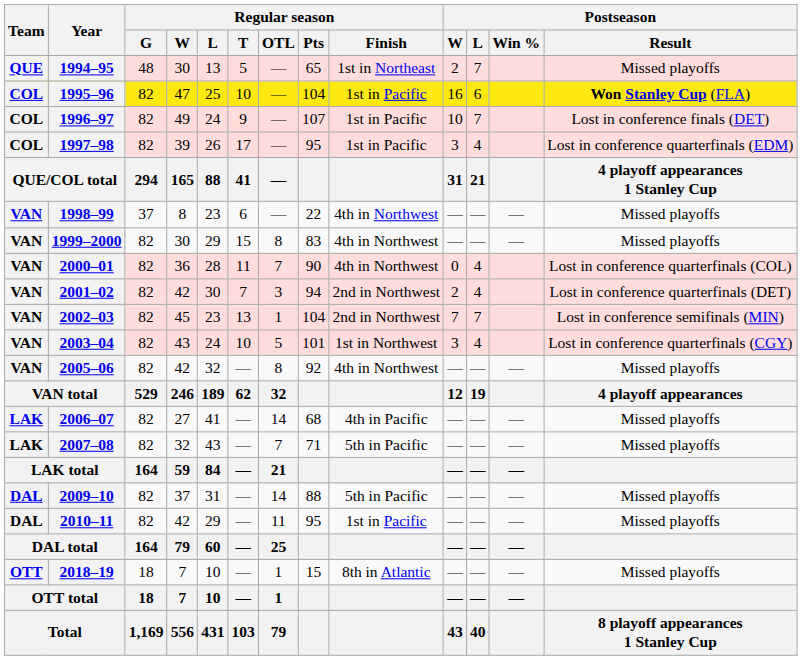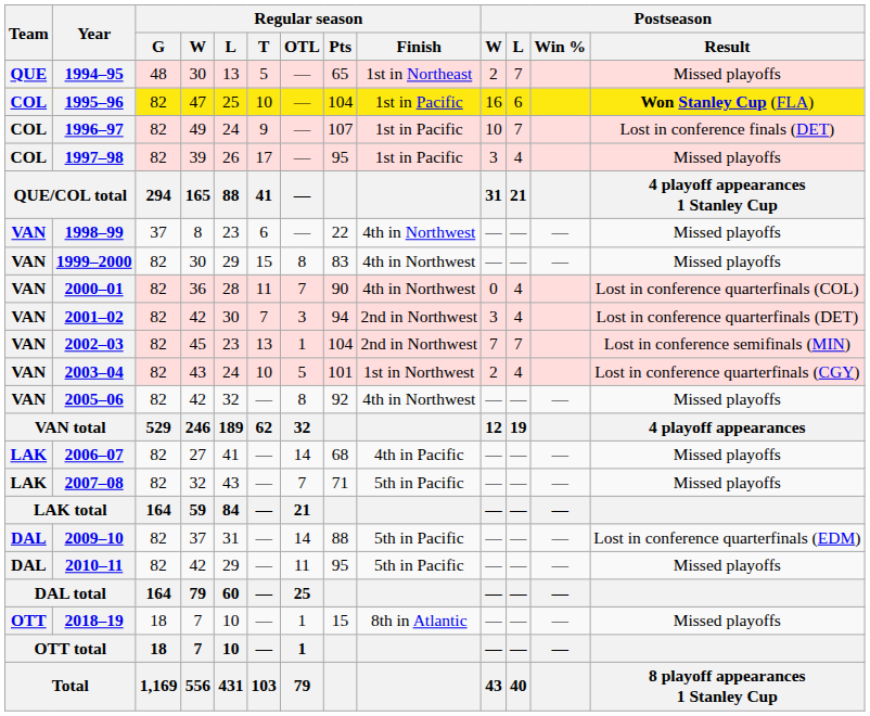1997–98 | Postseason / Result: Lost in conference quarterfinals (EDM) -> Missed playoffs
2001–02 | Postseason / W: 2 -> 3
2003–04 | Postseason / W: 3 -> 2
2009–10 | Postseason / Result: Missed playoffs -> Lost in conference quarterfinals (EDM)
2010–11 | Regular season / Finish: 1st in Pacific -> 5th in Pacific
